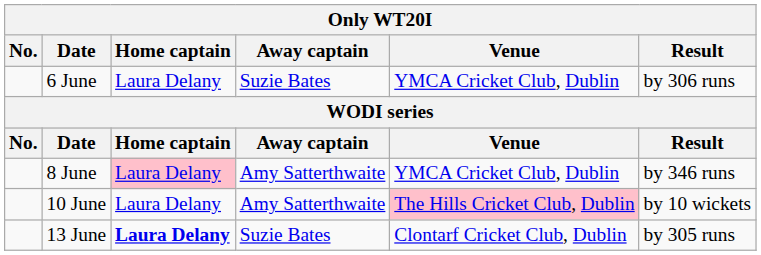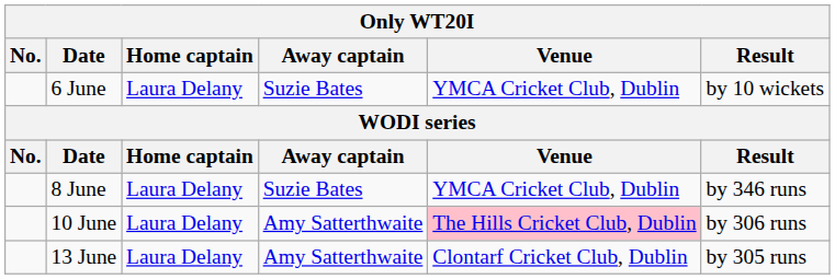6 June | Result: by 306 runs -> by 10 wickets
8 June | Home captain: pink background -> no background
8 June | Away captain: Amy Satterthwaite -> Suzie Bates
10 June | Result: by 10 wickets -> by 306 runs
13 June | Home captain: bold -> normal
13 June | Away captain: Suzie Bates -> Amy Satterthwaite
